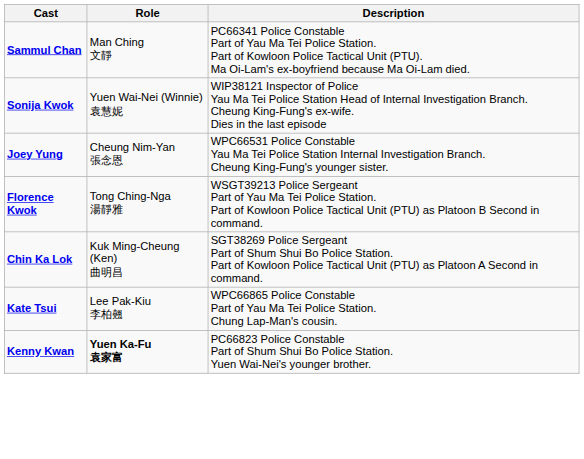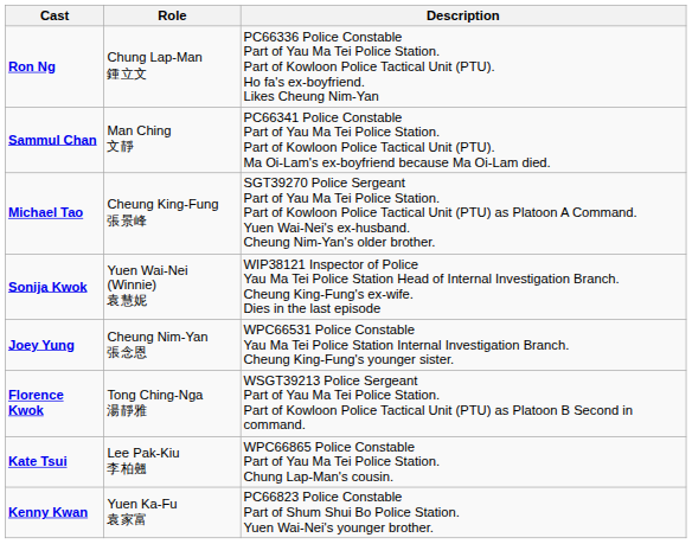+ row: Ron Ng | Chung Lap-Man 鍾立文 | PC66336 Police Constable Part of Yau Ma Tei Police Station. Part of Kowloon Police Tactical Unit (PTU). Ho fa's ex-boyfriend. Likes Cheung Nim-Yan
+ row: Michael Tao | Cheung King-Fung 張景峰 | SGT39270 Police Sergeant Part of Yau Ma Tei Police Station. Part of Kowloon Police Tactical Unit (PTU) as Platoon A Command. Yuen Wai-Nei's ex-husband. Cheung Nim-Yan's older brother.
- row: Chin Ka Lok | Kuk Ming-Cheung (Ken) 曲明昌 | SGT38269 Police Sergeant Part of Shum Shui Bo Police Station. Part of Kowloon Police Tactical Unit (PTU) as Platoon A Second in command.
Kenny Kwan | Role: bold -> normal
